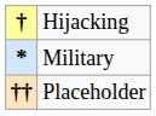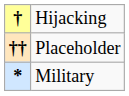rows swapped: †† <-> *
